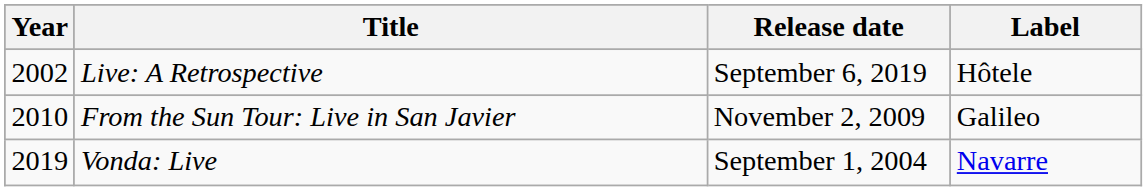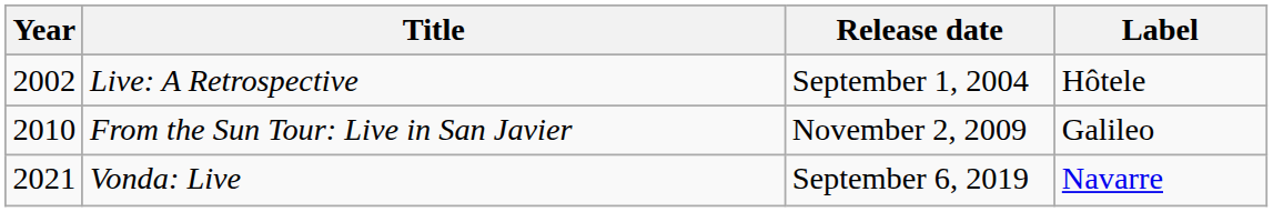Live: A Retrospective | Release date: September 6, 2019 -> September 1, 2004
Vonda: Live | Year: 2019 -> 2021
Vonda: Live | Release date: September 1, 2004 -> September 6, 2019
